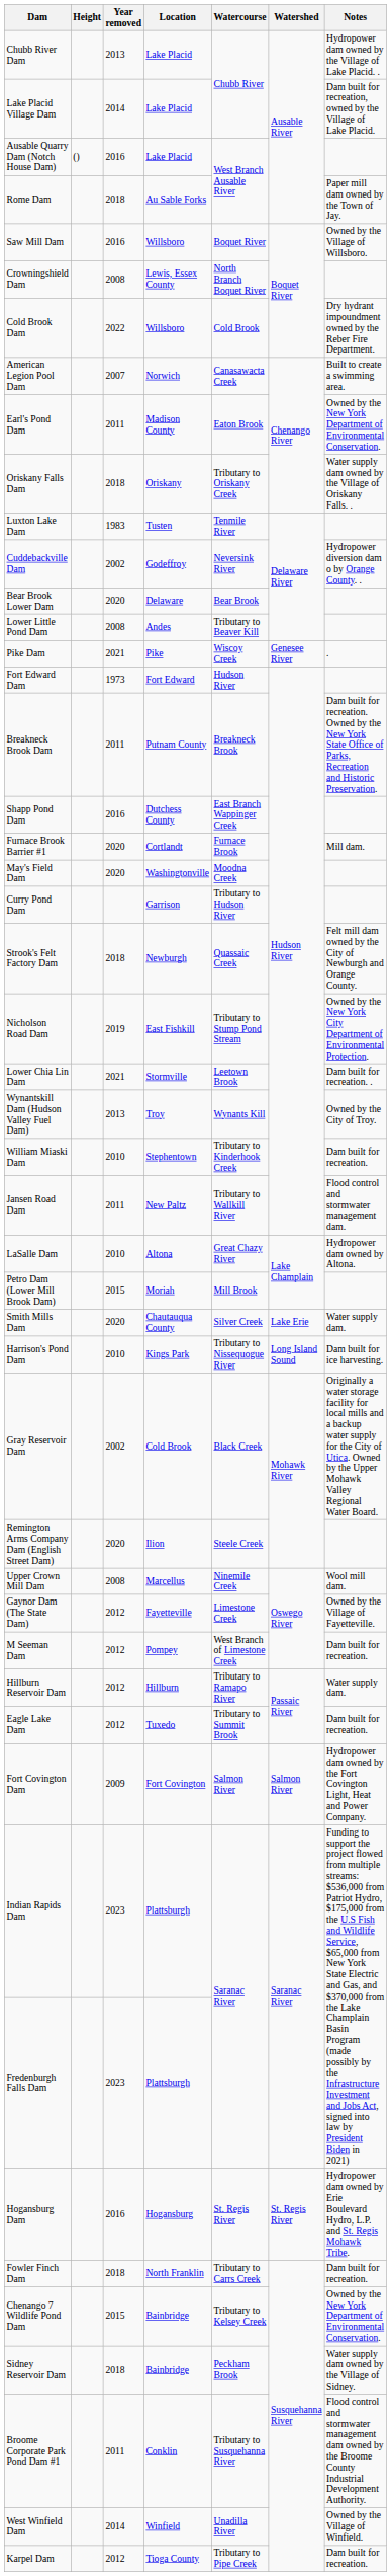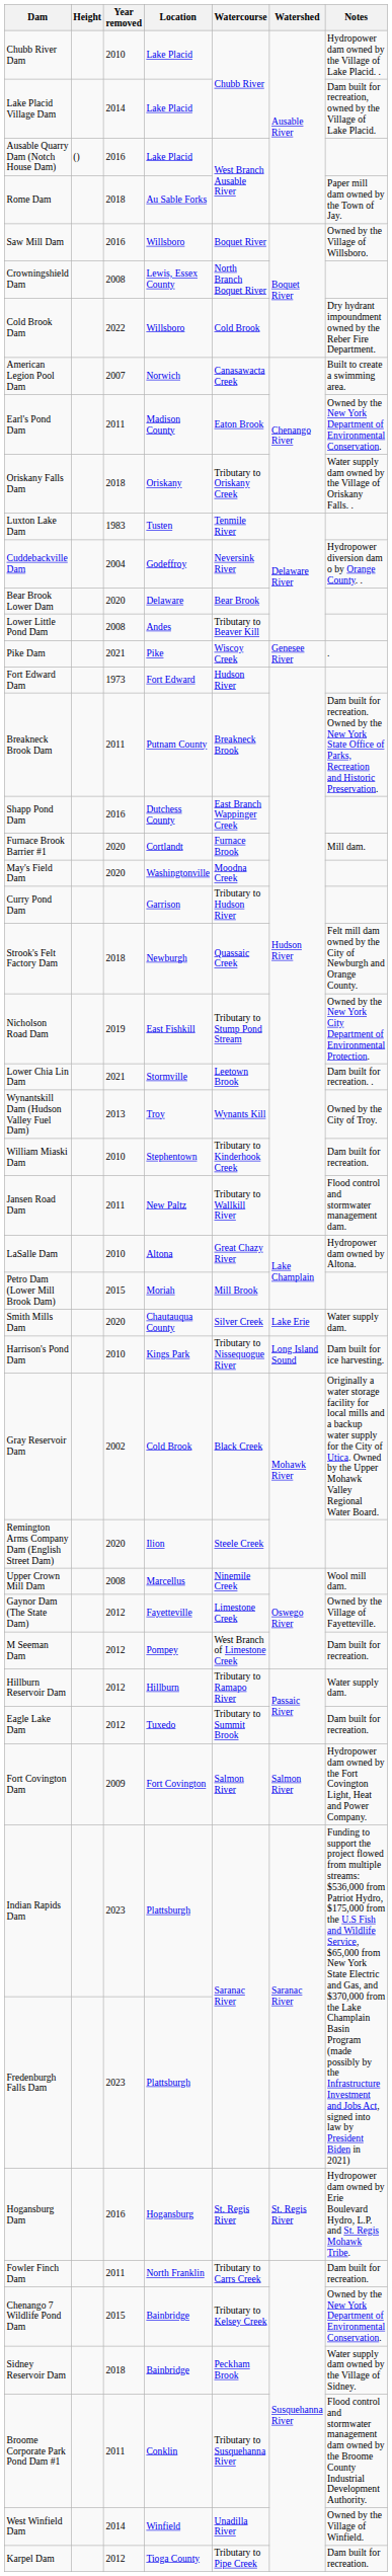Chubb River Dam | Year removed: 2013 -> 2010
Cuddebackville Dam | Year removed: 2002 -> 2004
Fowler Finch Dam | Year removed: 2018 -> 2011
